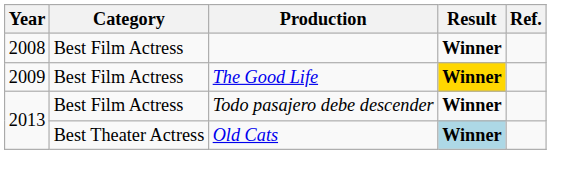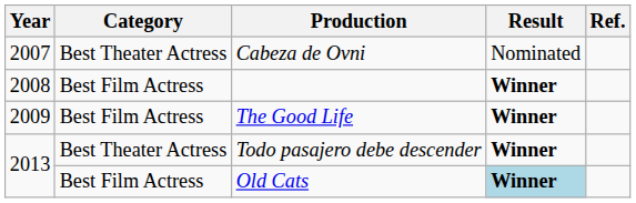+ row: 2007 | Best Theater Actress | Cabeza de Ovni | Nominated
The Good Life | Result: gold background -> no background
Todo pasajero debe descender | Category: Best Film Actress -> Best Theater Actress
Old Cats | Category: Best Theater Actress -> Best Film Actress
